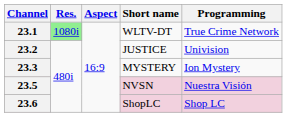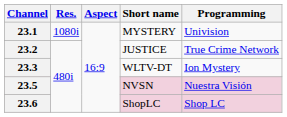23.1 | Res.: lightgreen background -> no background
23.1 | Short name: WLTV-DT -> MYSTERY
23.1 | Programming: True Crime Network -> Univision
23.2 | Programming: Univision -> True Crime Network
23.3 | Short name: MYSTERY -> WLTV-DT
